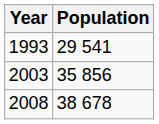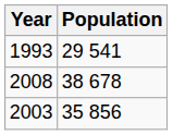rows swapped: 2003 <-> 2008
